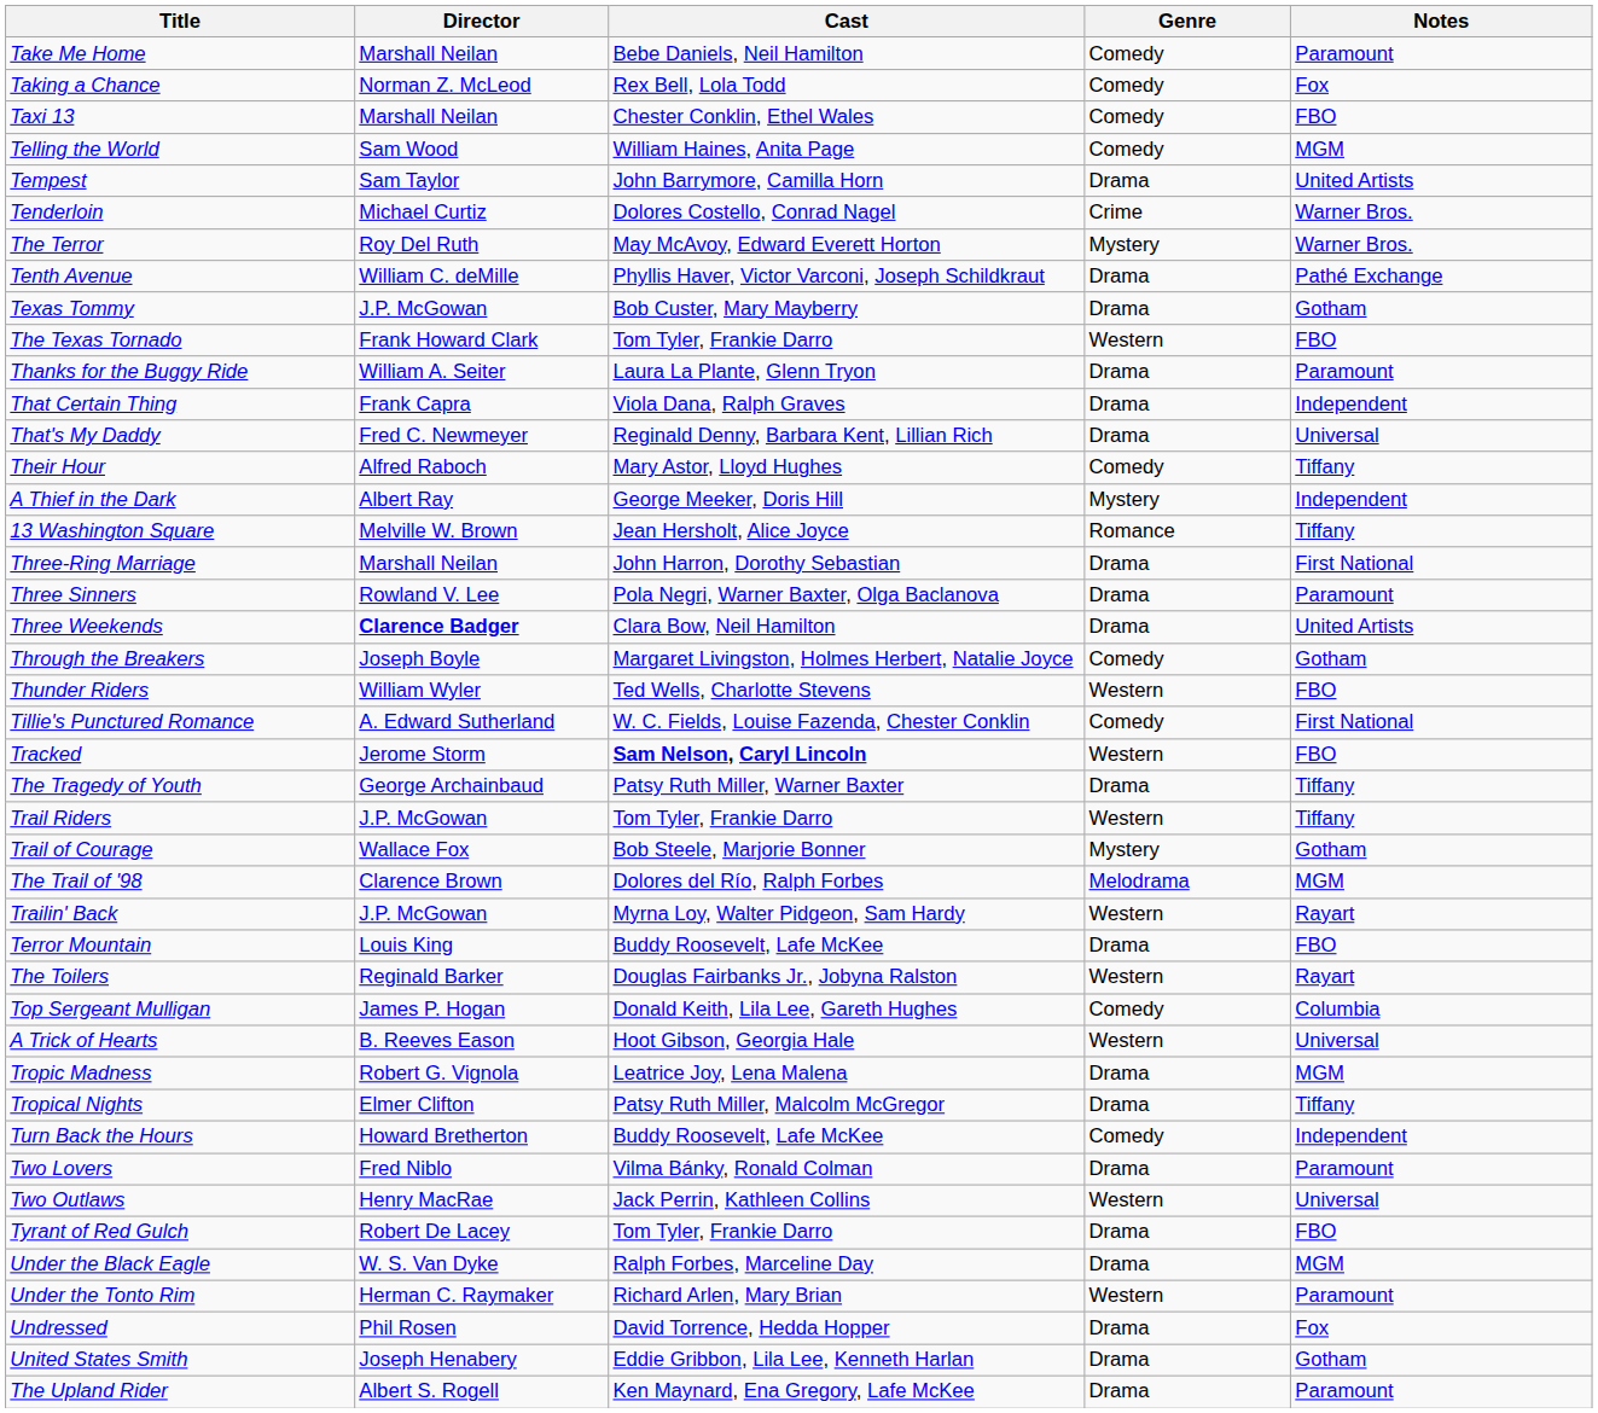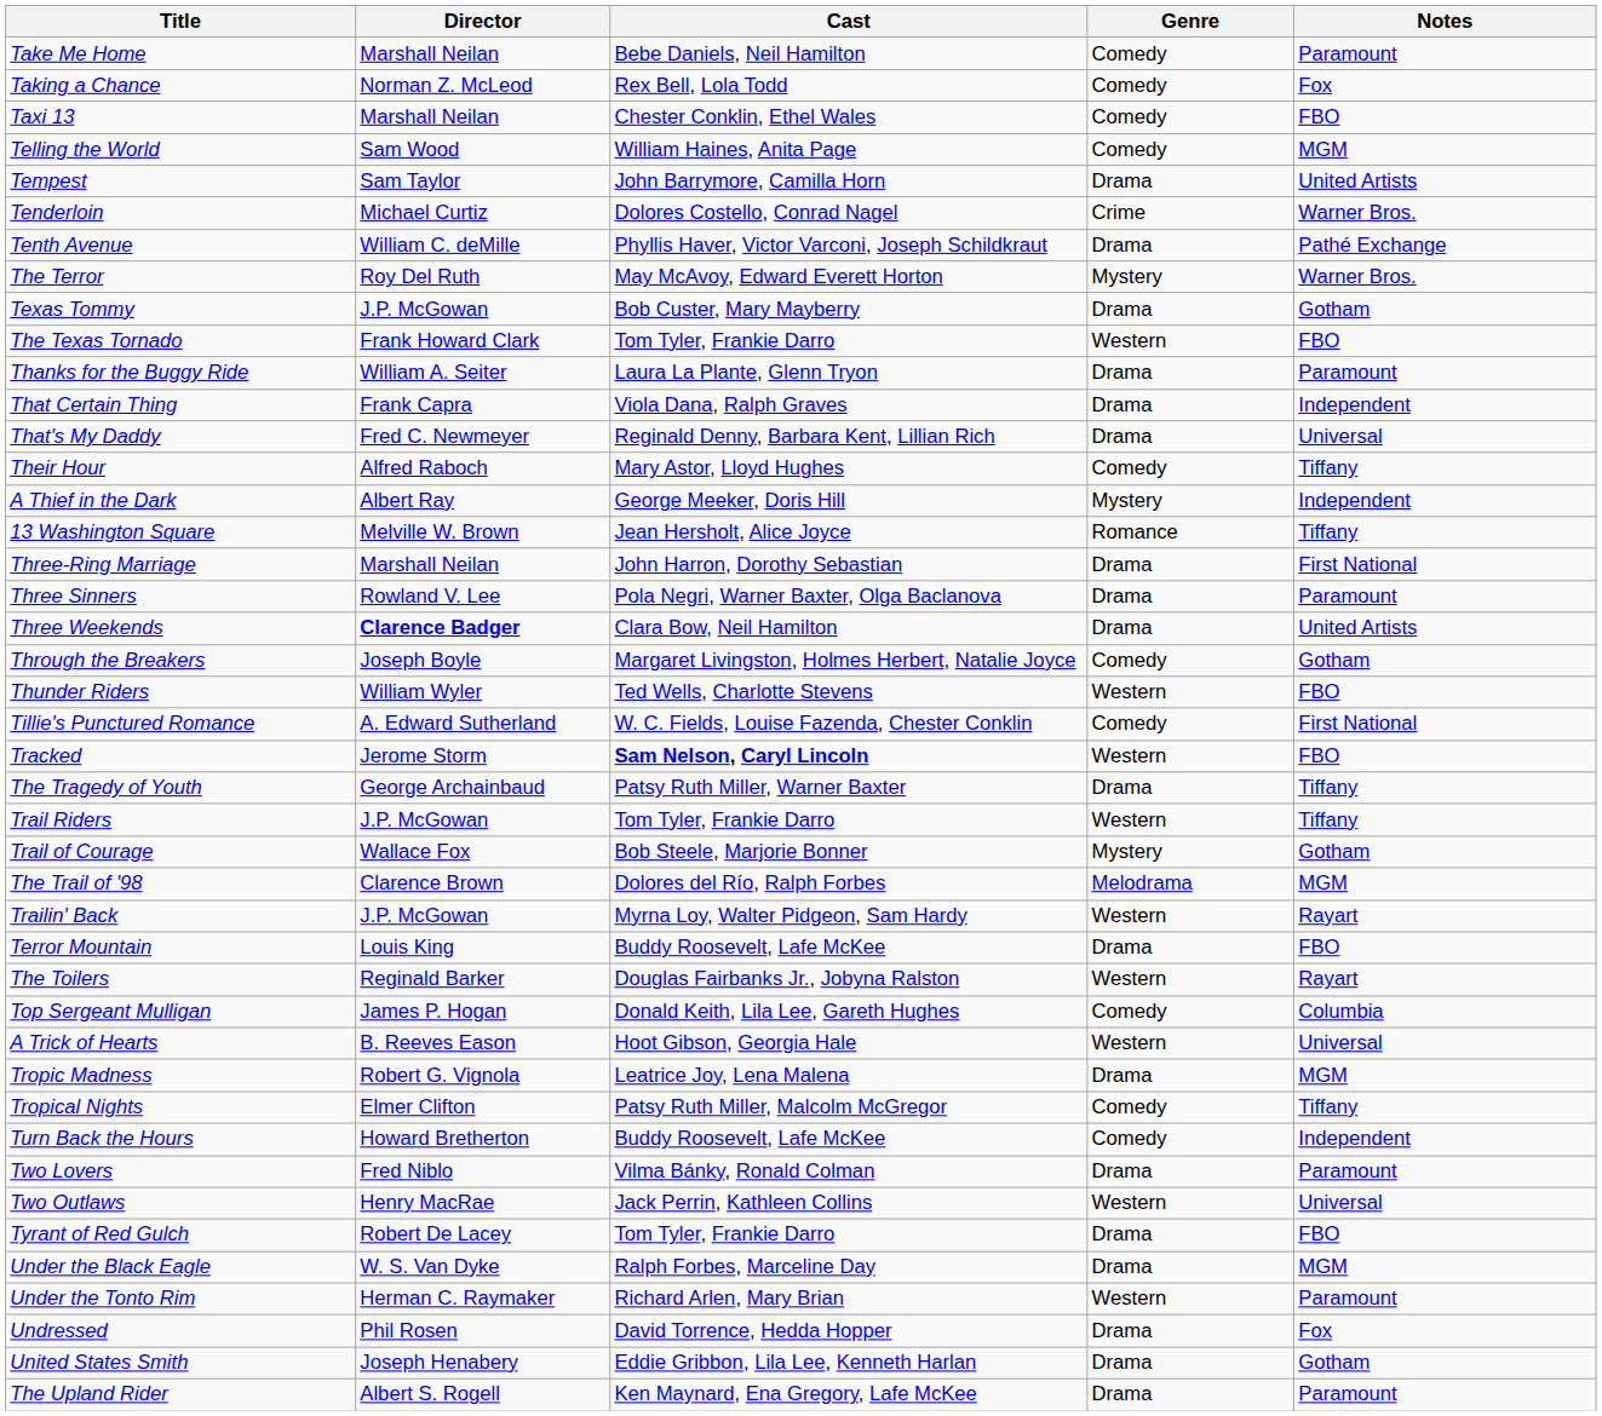rows swapped: Tenth Avenue <-> The Terror
Tropical Nights | Genre: Drama -> Comedy
